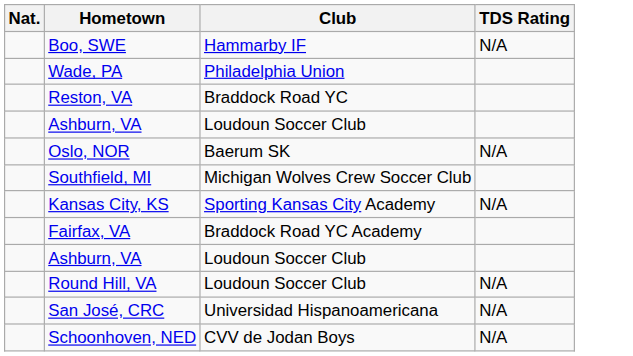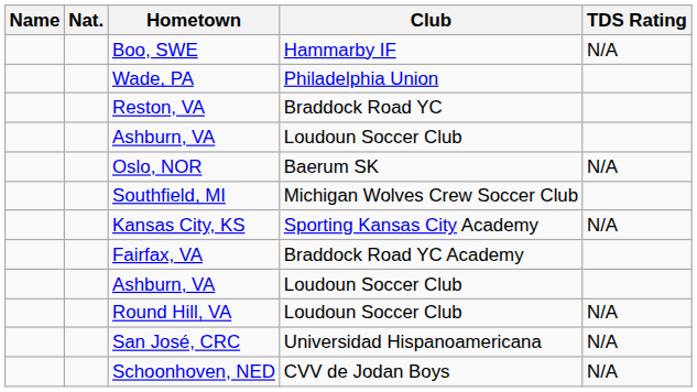+ column: Name
